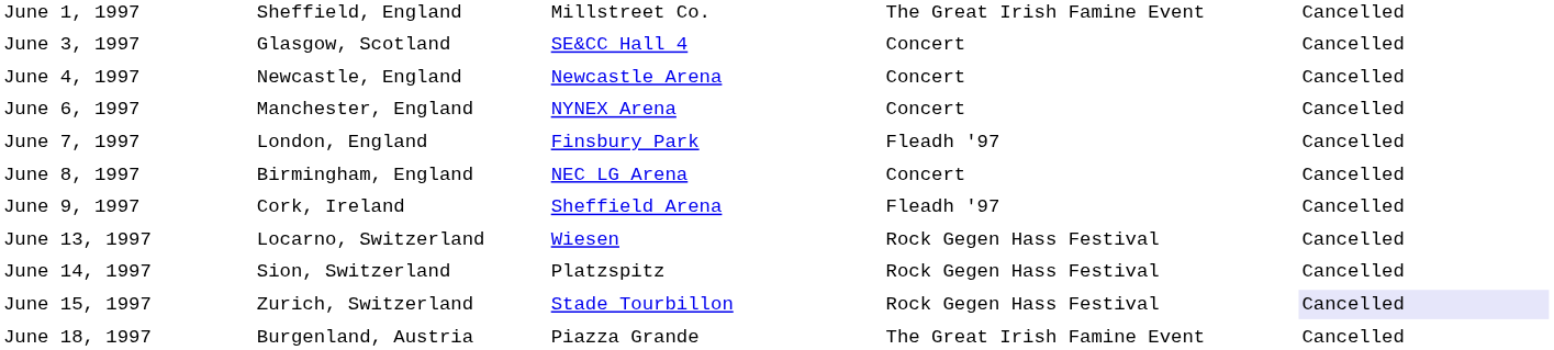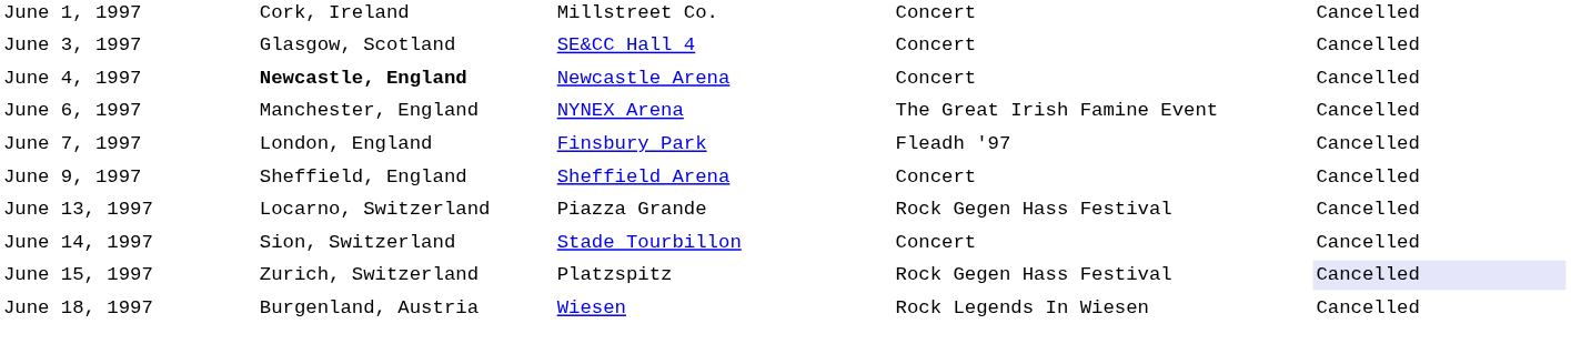June 1, 1997 | column 2: Sheffield, England -> Cork, Ireland
June 1, 1997 | column 4: The Great Irish Famine Event -> Concert
June 4, 1997 | column 2: normal -> bold
June 6, 1997 | column 4: Concert -> The Great Irish Famine Event
- row: June 8, 1997 | Birmingham, England | NEC LG Arena | Concert | Cancelled
June 9, 1997 | column 2: Cork, Ireland -> Sheffield, England
June 9, 1997 | column 4: Fleadh '97 -> Concert
June 13, 1997 | column 3: Wiesen -> Piazza Grande
June 14, 1997 | column 3: Platzspitz -> Stade Tourbillon
June 14, 1997 | column 4: Rock Gegen Hass Festival -> Concert
June 15, 1997 | column 3: Stade Tourbillon -> Platzspitz
June 18, 1997 | column 3: Piazza Grande -> Wiesen
June 18, 1997 | column 4: The Great Irish Famine Event -> Rock Legends In Wiesen
